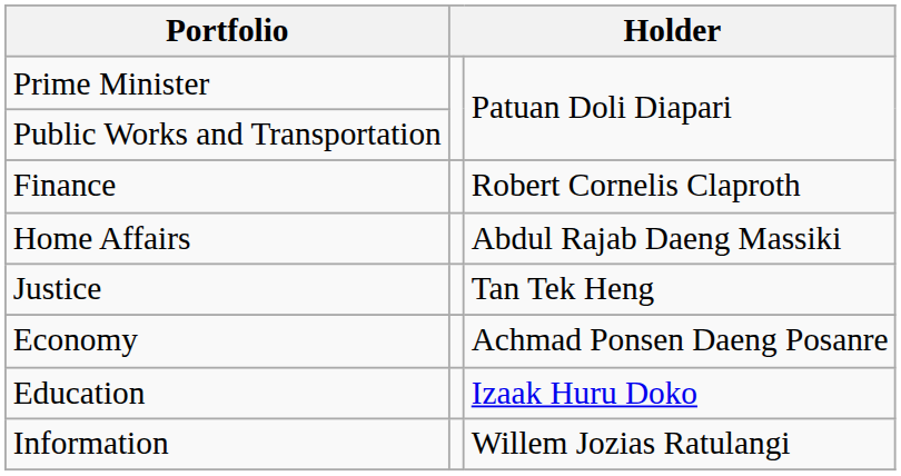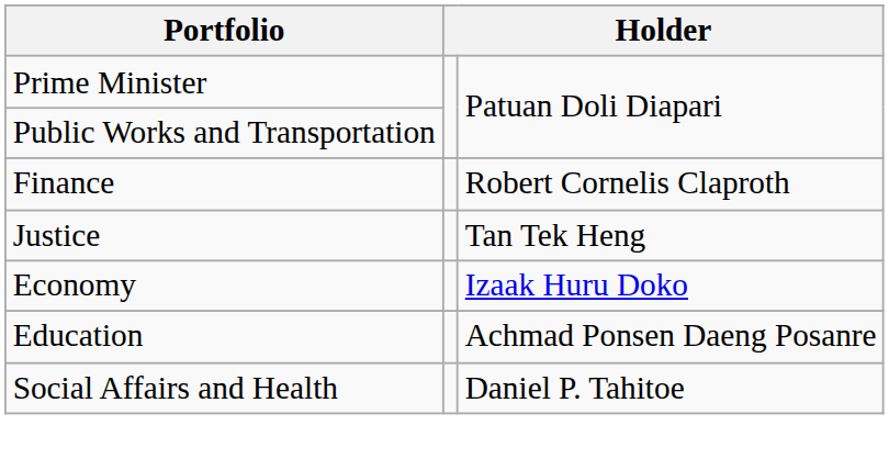- row: Home Affairs | Abdul Rajab Daeng Massiki
Economy | column 3: Achmad Ponsen Daeng Posanre -> Izaak Huru Doko
Education | column 3: Izaak Huru Doko -> Achmad Ponsen Daeng Posanre
+ row: Social Affairs and Health | Daniel P. Tahitoe
- row: Information | Willem Jozias Ratulangi
